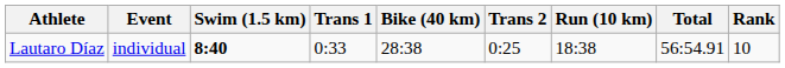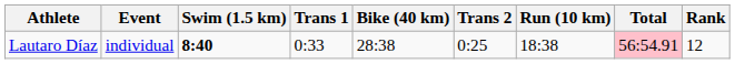Lautaro Díaz | Total: no background -> pink background
Lautaro Díaz | Rank: 10 -> 12
